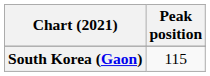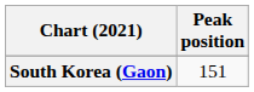South Korea (Gaon) | Peak position: 115 -> 151
